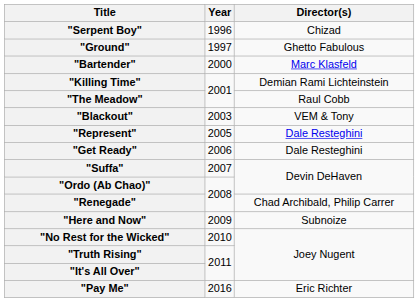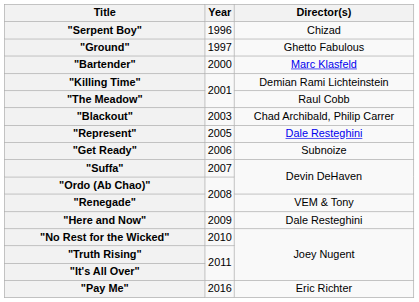"Blackout" | Director(s): VEM & Tony -> Chad Archibald, Philip Carrer
"Get Ready" | Director(s): Dale Resteghini -> Subnoize
"Renegade" | Director(s): Chad Archibald, Philip Carrer -> VEM & Tony
"Here and Now" | Director(s): Subnoize -> Dale Resteghini
